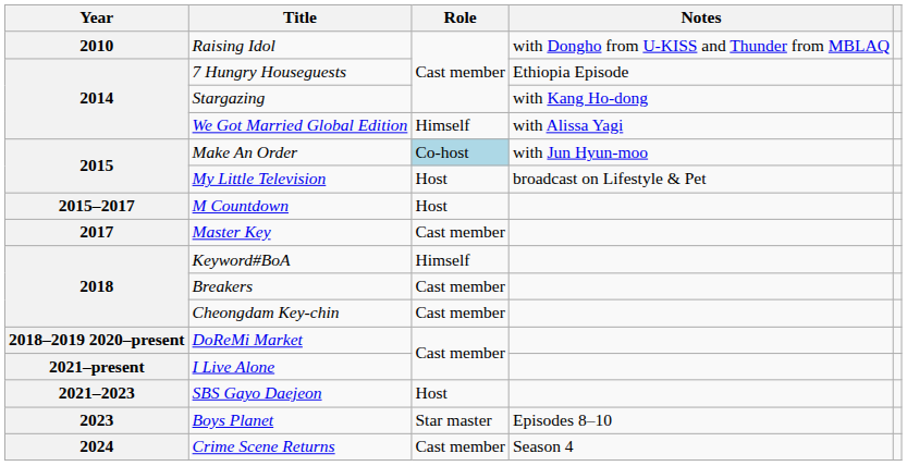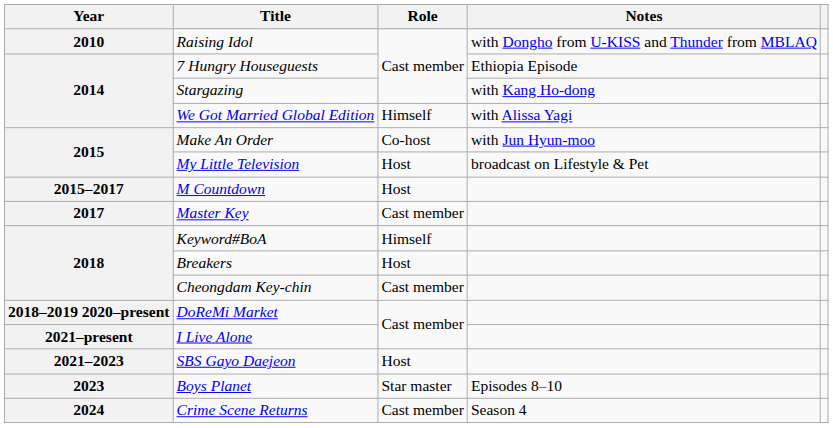Make An Order | Role: lightblue background -> no background
Breakers | Role: Cast member -> Host
